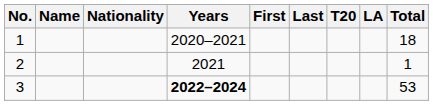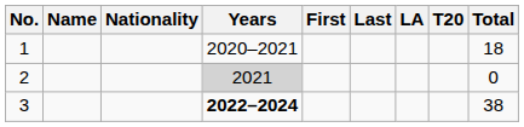columns swapped: LA <-> T20
2 | Years: no background -> lightgrey background
2 | Total: 1 -> 0
3 | Total: 53 -> 38
